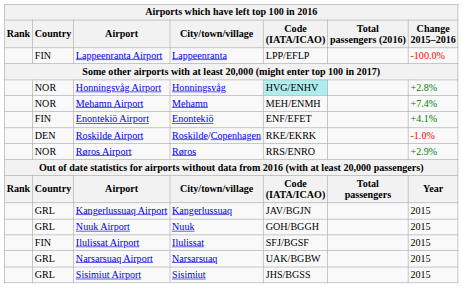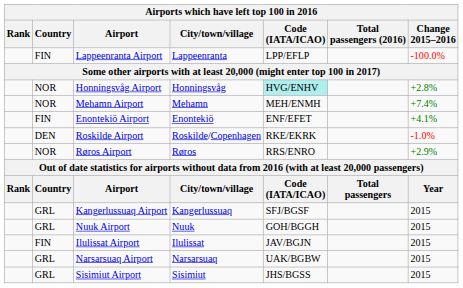Kangerlussuaq Airport | Code (IATA/ICAO): JAV/BGJN -> SFJ/BGSF
Ilulissat Airport | Code (IATA/ICAO): SFJ/BGSF -> JAV/BGJN
